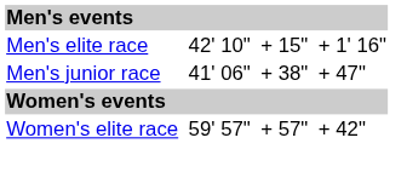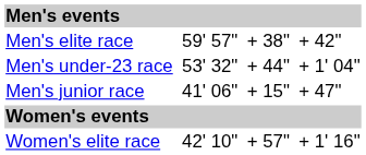Men's elite race | column 3: 42' 10" -> 59' 57"
Men's elite race | column 5: + 15" -> + 38"
Men's elite race | column 7: + 1' 16" -> + 42"
+ row: Men's under-23 race | 53' 32" | + 44" | + 1' 04"
Men's junior race | column 5: + 38" -> + 15"
Women's elite race | column 3: 59' 57" -> 42' 10"
Women's elite race | column 7: + 42" -> + 1' 16"
